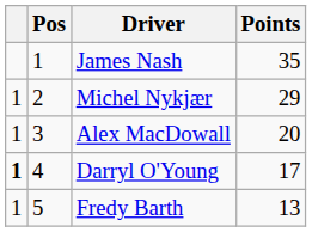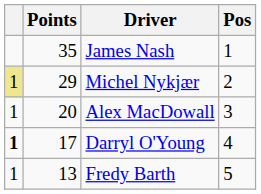columns swapped: Pos <-> Points
Michel Nykjær | column 1: no background -> khaki background
